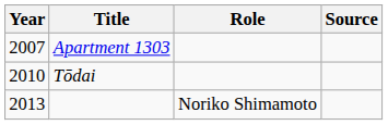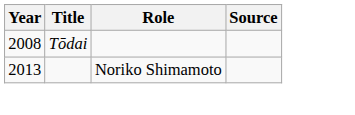- row: 2007 | Apartment 1303
Tōdai | Year: 2010 -> 2008
